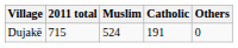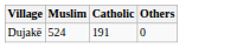- column: 2011 total | 715
